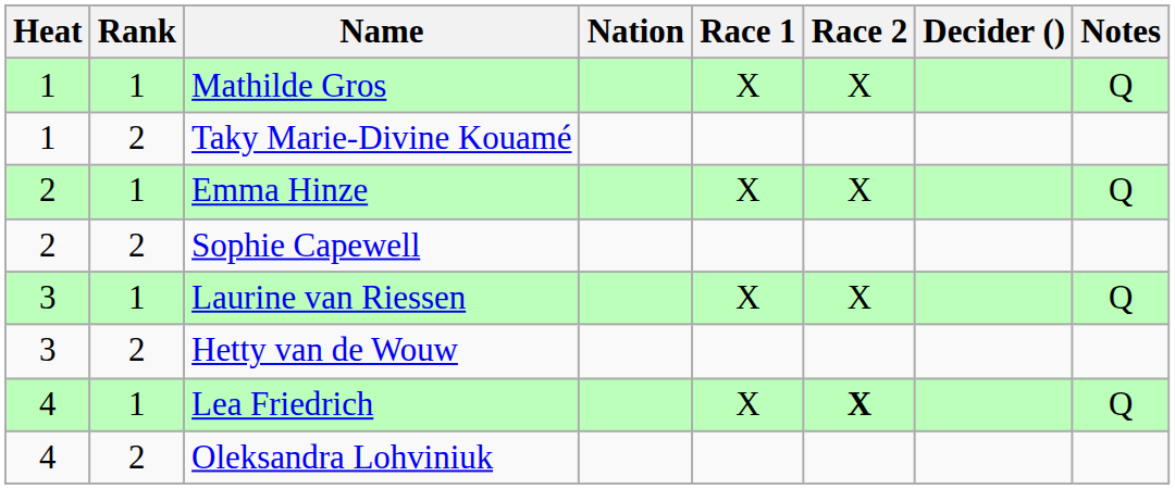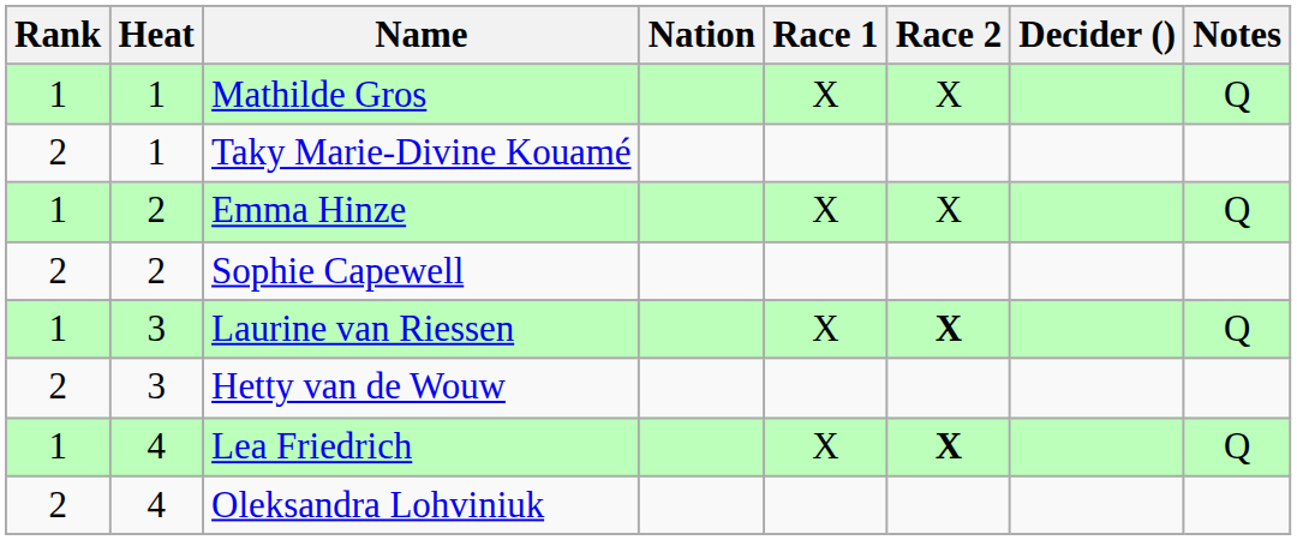columns swapped: Heat <-> Rank
Laurine van Riessen | Race 2: normal -> bold
